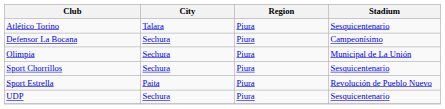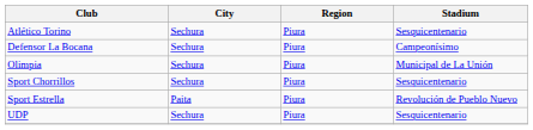Atlético Torino | City: Talara -> Sechura
